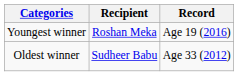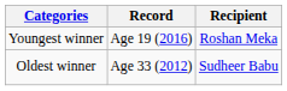columns swapped: Recipient <-> Record
